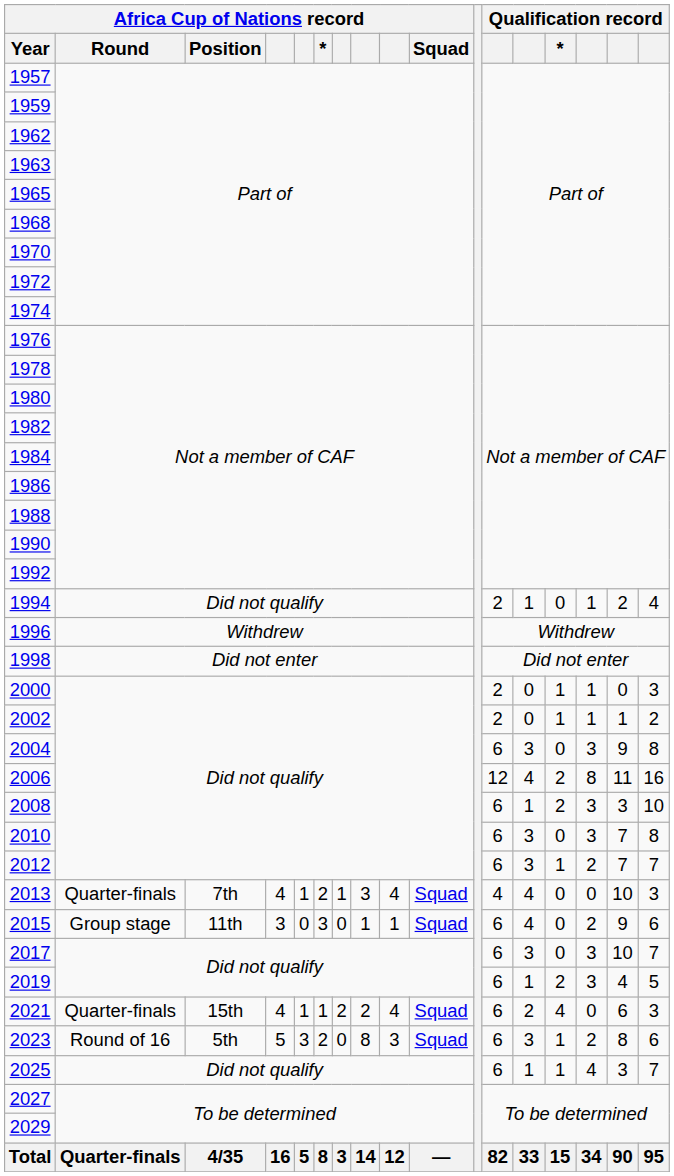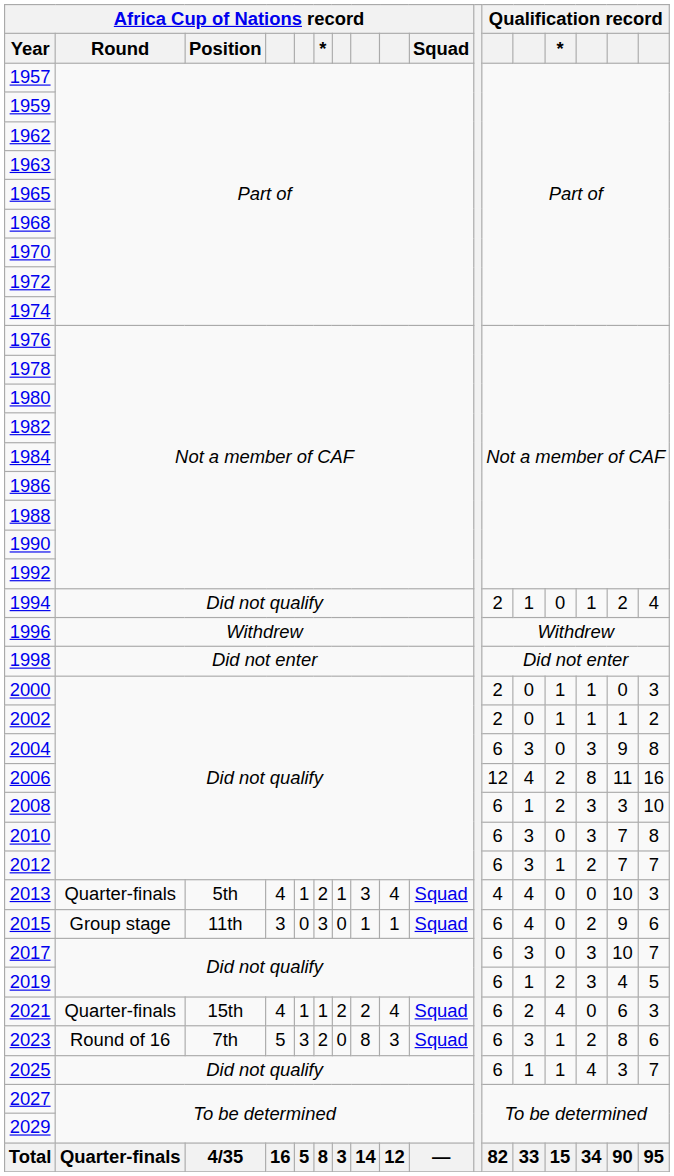2013 | Africa Cup of Nations record / Position: 7th -> 5th
2023 | Africa Cup of Nations record / Position: 5th -> 7th
